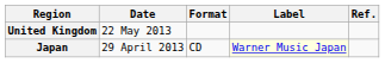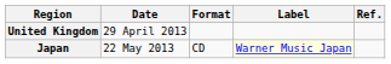United Kingdom | Date: 22 May 2013 -> 29 April 2013
Japan | Date: 29 April 2013 -> 22 May 2013
